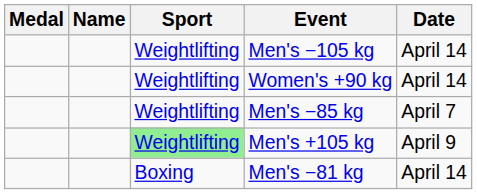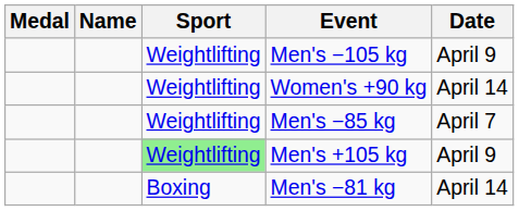Men's −105 kg | Date: April 14 -> April 9
